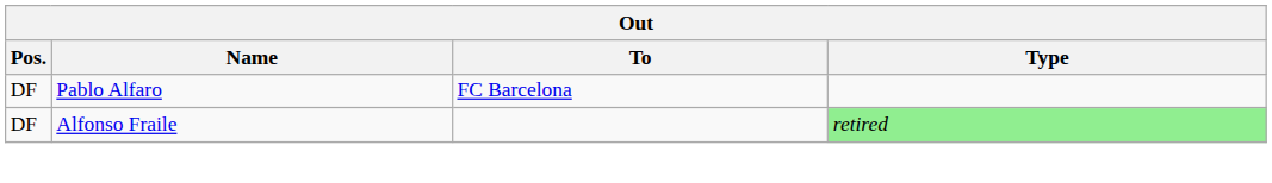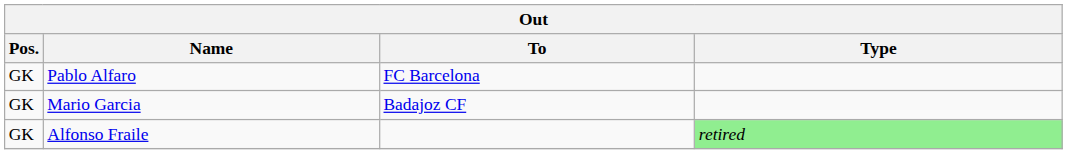Pablo Alfaro | Pos.: DF -> GK
+ row: GK | Mario Garcia | Badajoz CF
Alfonso Fraile | Pos.: DF -> GK
